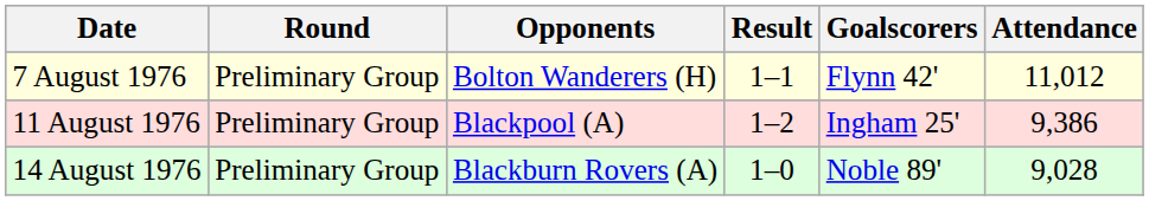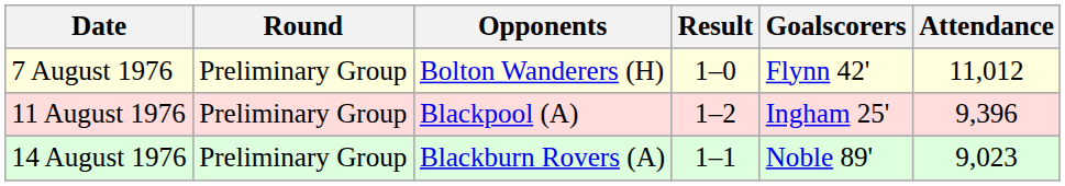7 August 1976 | Result: 1–1 -> 1–0
11 August 1976 | Attendance: 9,386 -> 9,396
14 August 1976 | Result: 1–0 -> 1–1
14 August 1976 | Attendance: 9,028 -> 9,023
